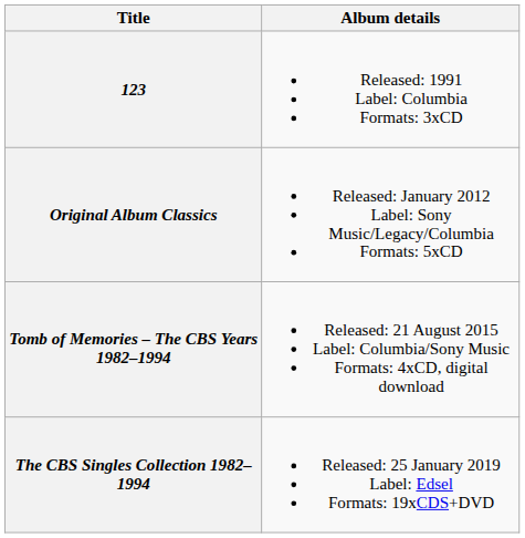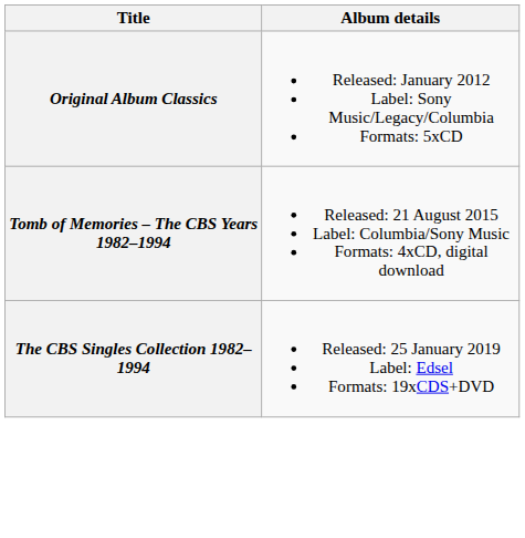- row: 123 | Released: 1991 Label: Columbia Formats: 3xCD
